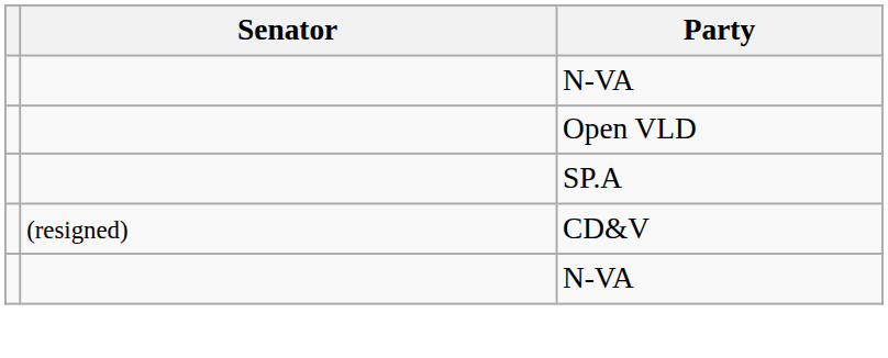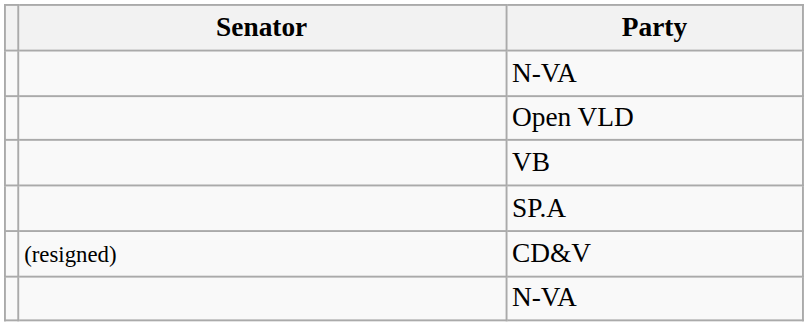+ row: VB
